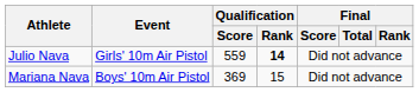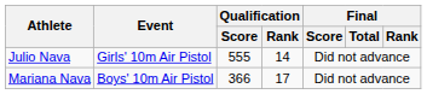Julio Nava | Qualification / Score: 559 -> 555
Julio Nava | Qualification / Rank: bold -> normal
Mariana Nava | Qualification / Score: 369 -> 366
Mariana Nava | Qualification / Rank: 15 -> 17
